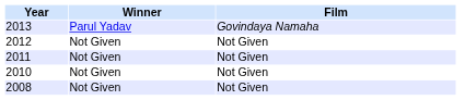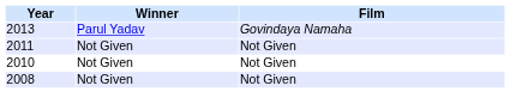- row: 2012 | Not Given | Not Given
